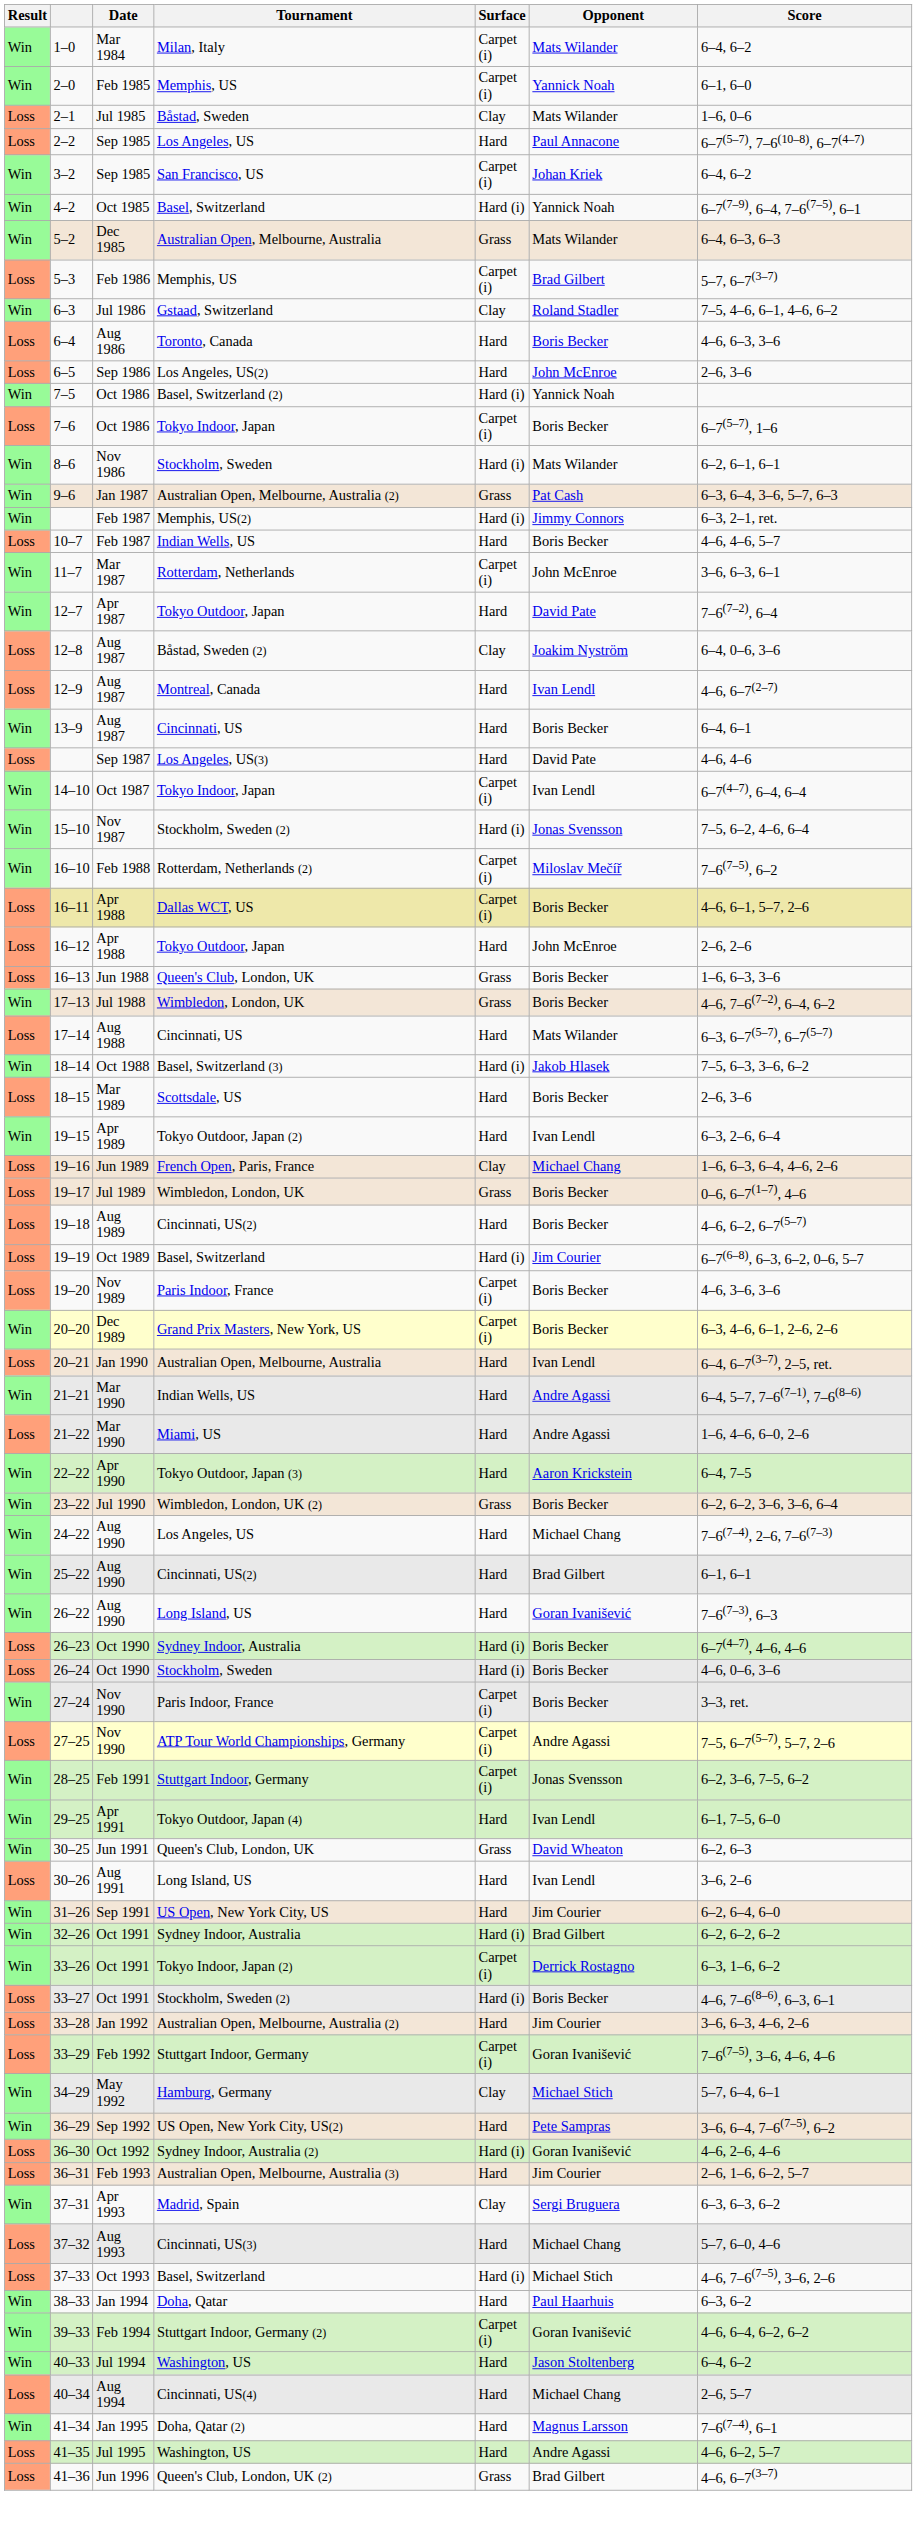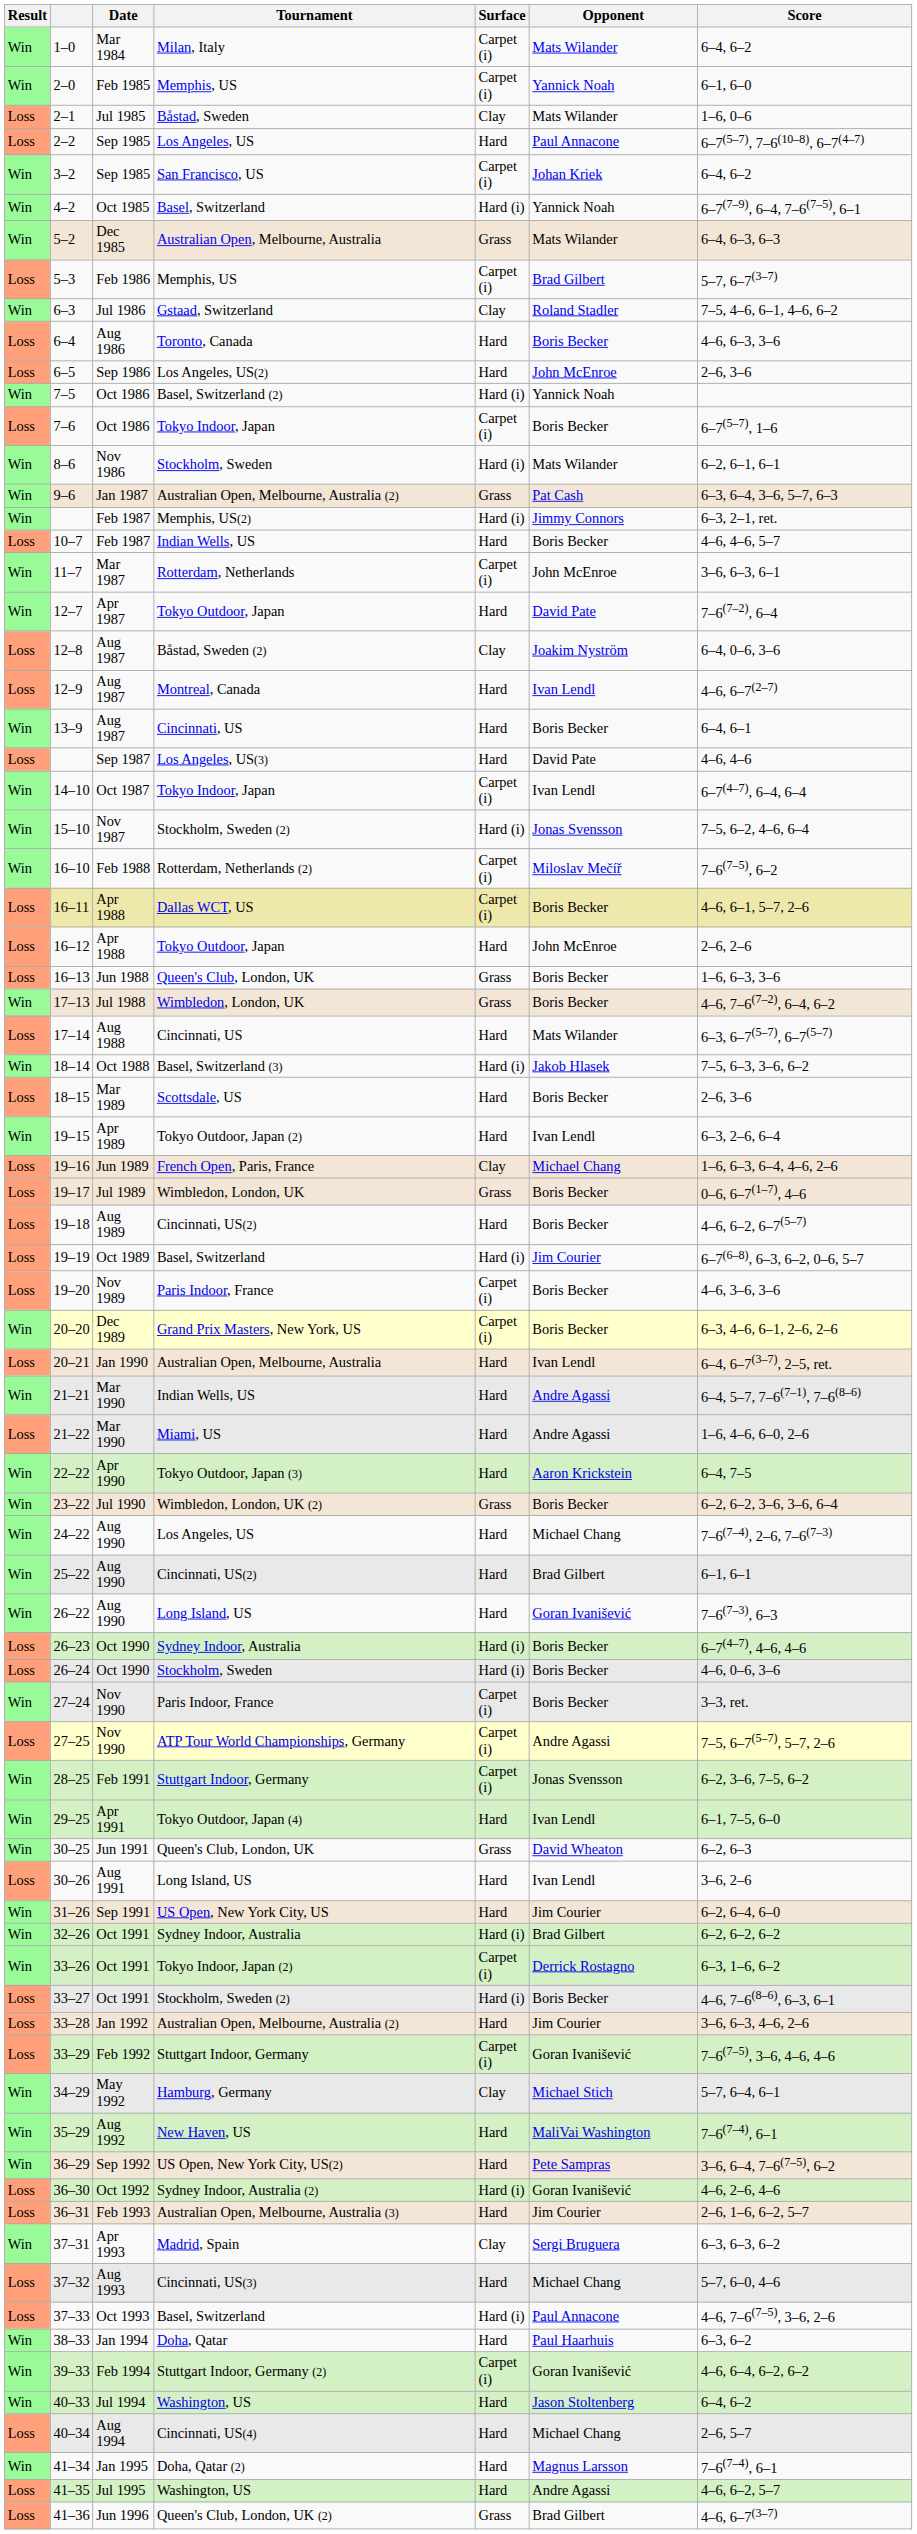+ row: Win | 35–29 | Aug 1992 | New Haven, US | Hard | MaliVai Washington | 7–6(7–4), 6–1
37–33 | Opponent: Michael Stich -> Paul Annacone
